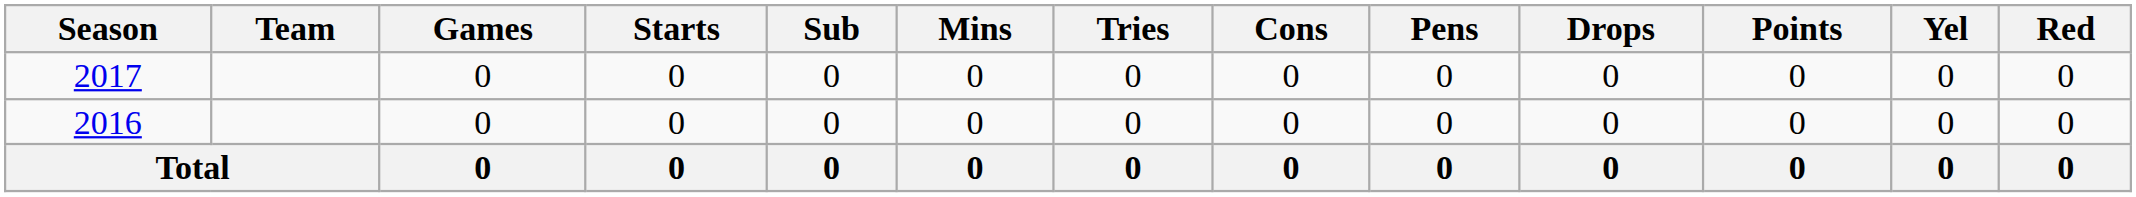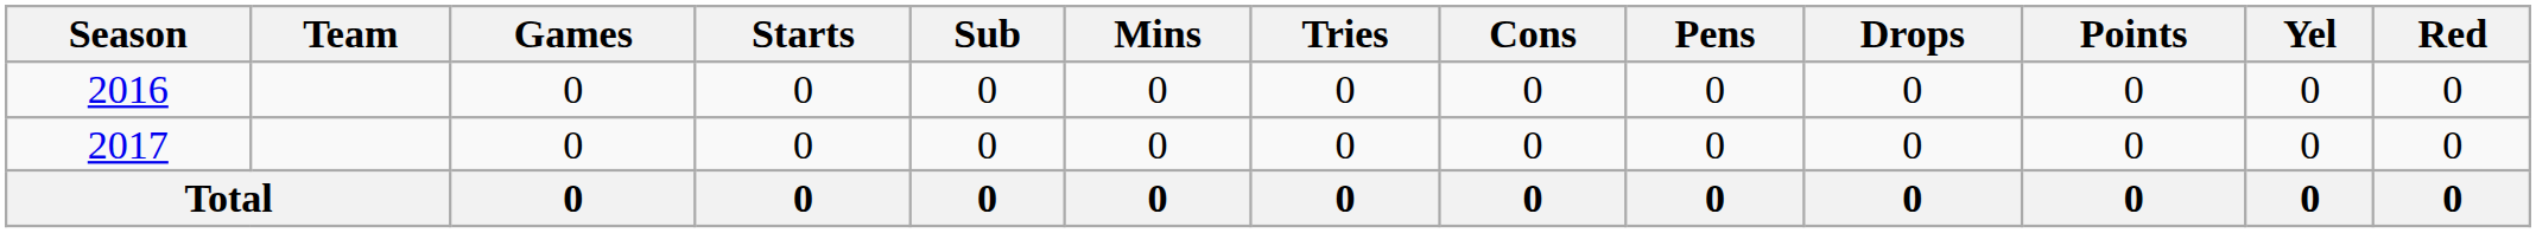rows swapped: 2016 <-> 2017
